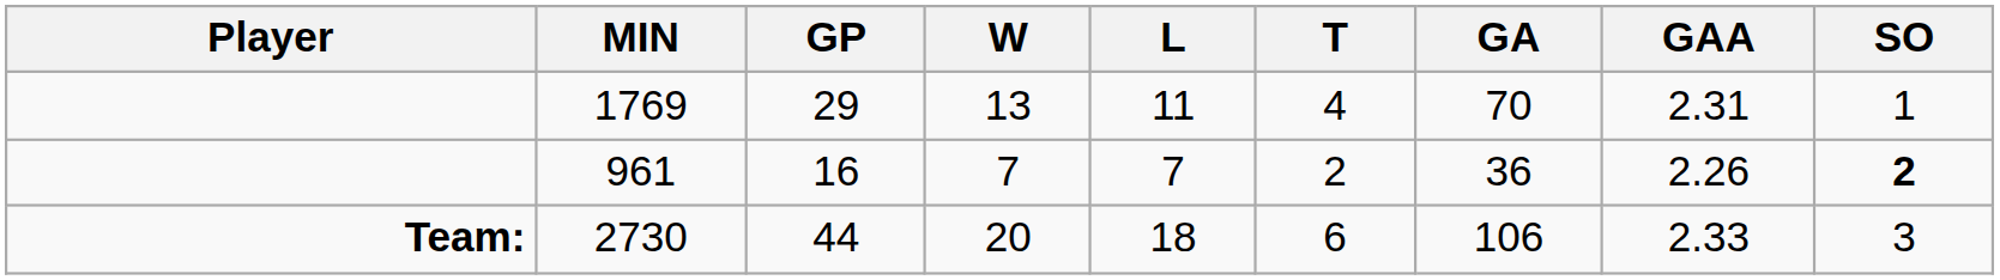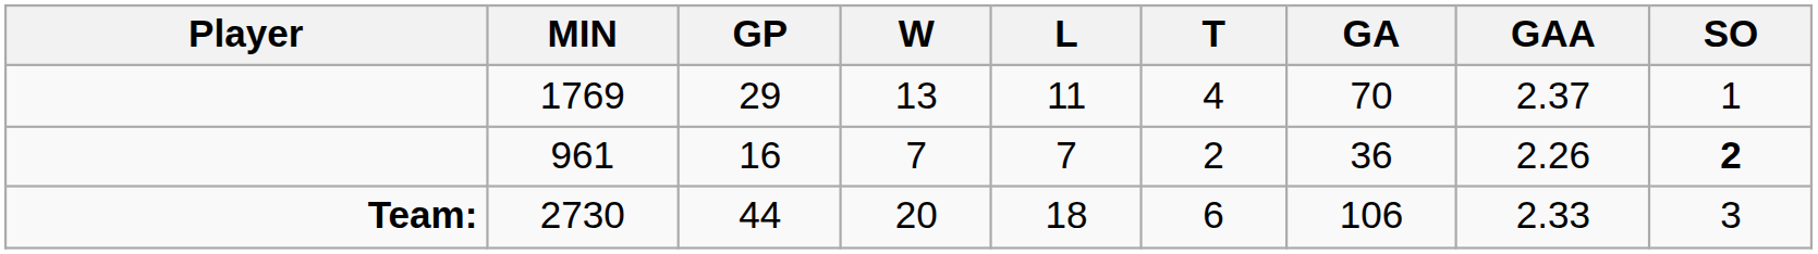1769 | GAA: 2.31 -> 2.37
